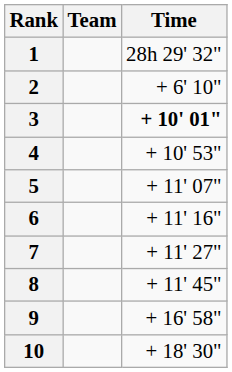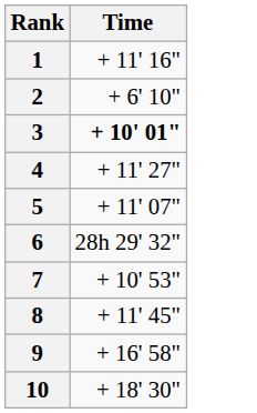- column: Team
1 | Time: 28h 29' 32" -> + 11' 16"
4 | Time: + 10' 53" -> + 11' 27"
6 | Time: + 11' 16" -> 28h 29' 32"
7 | Time: + 11' 27" -> + 10' 53"
